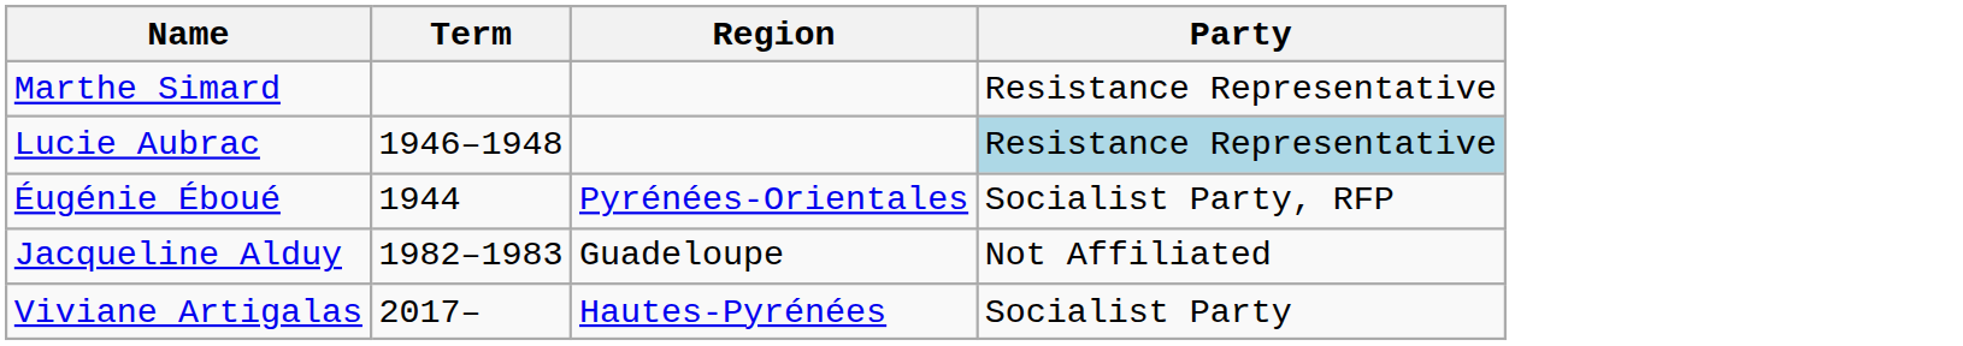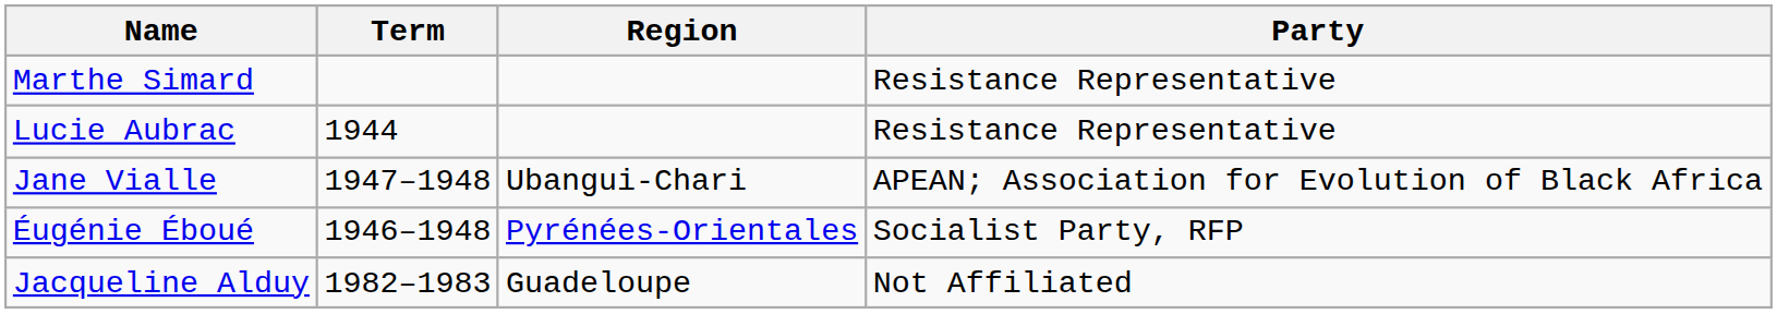Lucie Aubrac | Term: 1946–1948 -> 1944
Lucie Aubrac | Party: lightblue background -> no background
+ row: Jane Vialle | 1947–1948 | Ubangui-Chari | APEAN; Association for Evolution of Black Africa
Éugénie Éboué | Term: 1944 -> 1946–1948
- row: Viviane Artigalas | 2017– | Hautes-Pyrénées | Socialist Party
